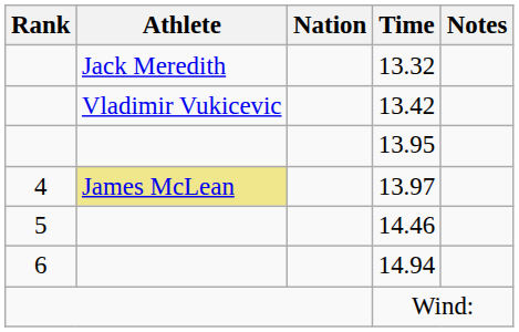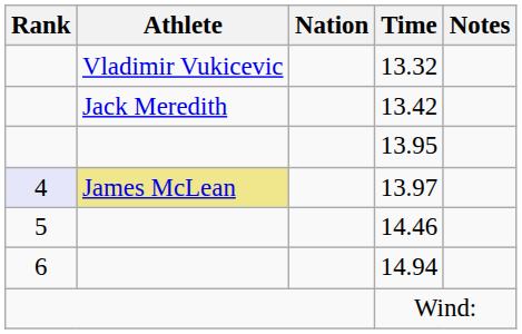13.32 | Athlete: Jack Meredith -> Vladimir Vukicevic
13.42 | Athlete: Vladimir Vukicevic -> Jack Meredith
13.97 | Rank: no background -> lavender background
